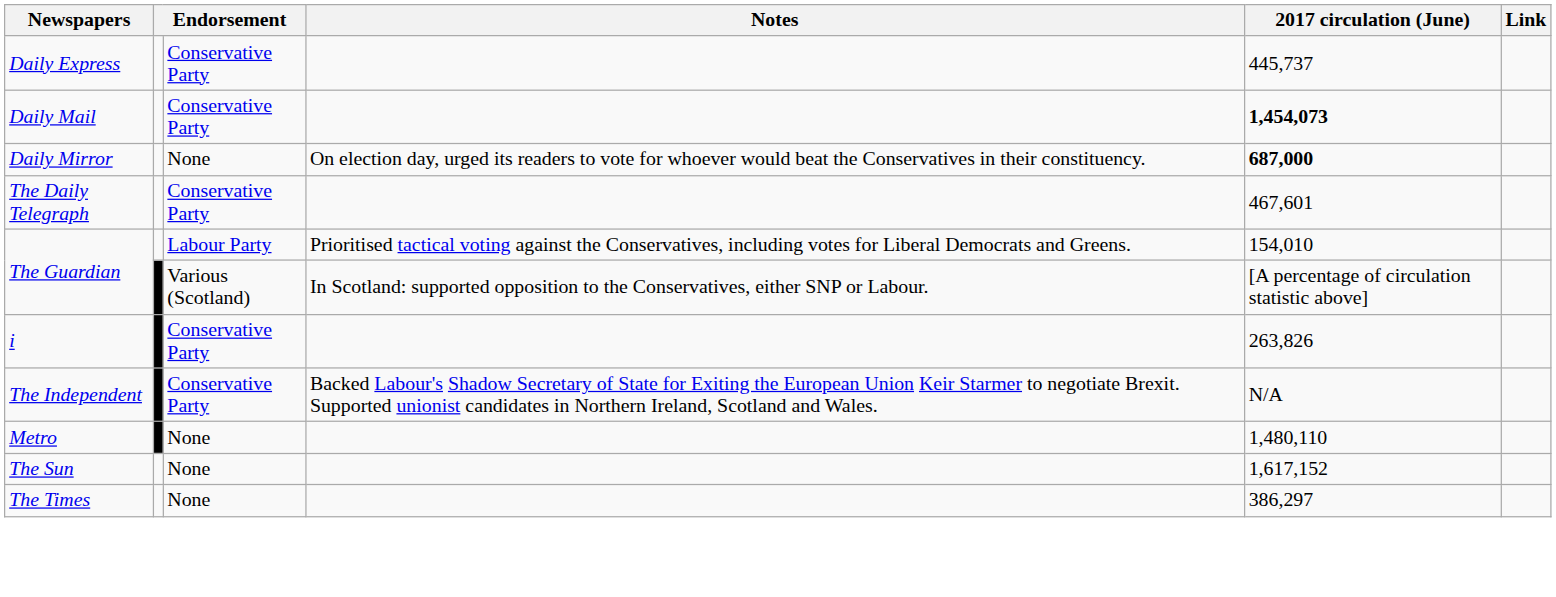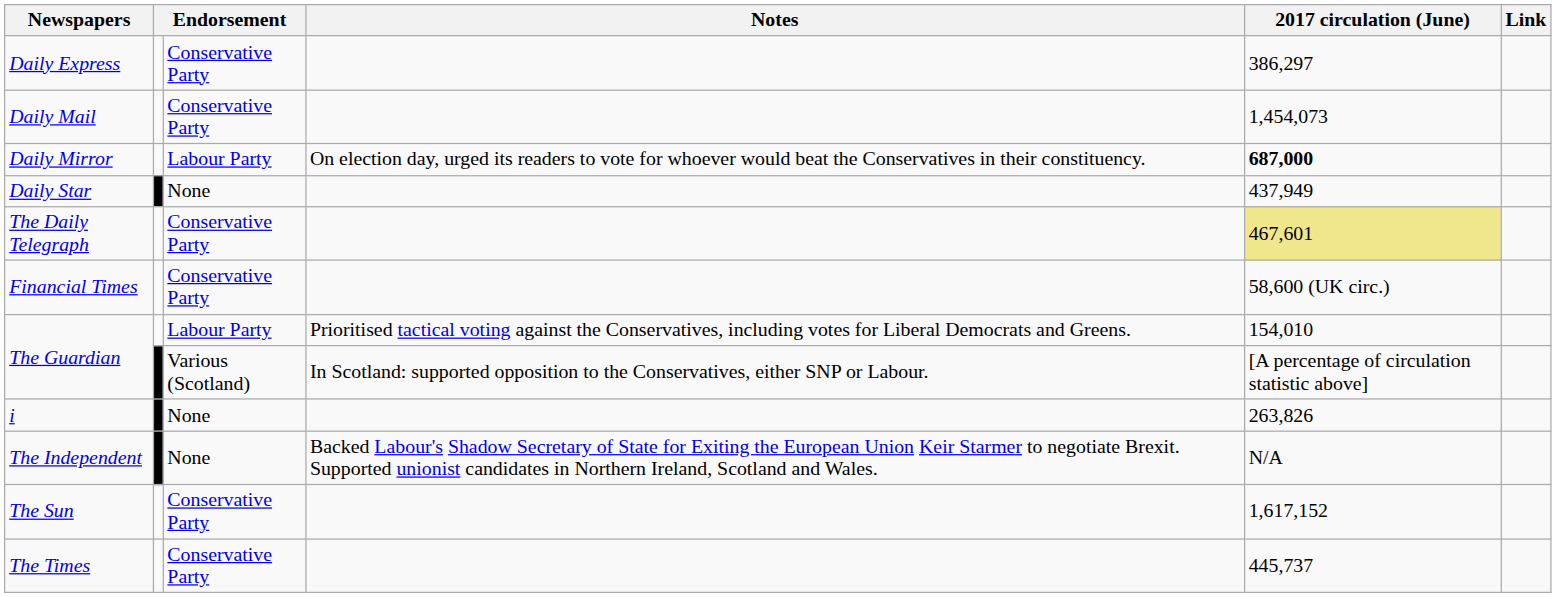Daily Express | 2017 circulation (June): 445,737 -> 386,297
Daily Mail | 2017 circulation (June): bold -> normal
Daily Mirror | column 3: None -> Labour Party
+ row: Daily Star | None | 437,949
The Daily Telegraph | 2017 circulation (June): no background -> khaki background
+ row: Financial Times | Conservative Party | 58,600 (UK circ.)
i | column 3: Conservative Party -> None
The Independent | column 3: Conservative Party -> None
- row: Metro | None | 1,480,110
The Sun | column 3: None -> Conservative Party
The Times | column 3: None -> Conservative Party
The Times | 2017 circulation (June): 386,297 -> 445,737
